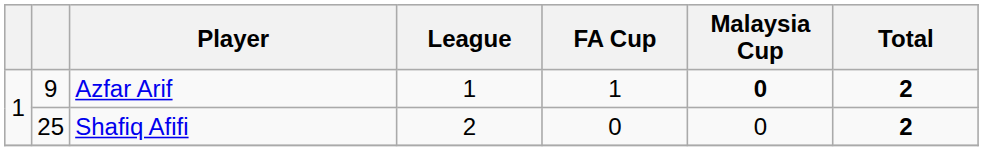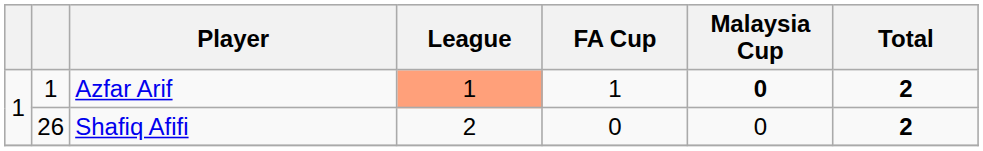Azfar Arif | column 2: 9 -> 1
Azfar Arif | League: no background -> lightsalmon background
Shafiq Afifi | column 2: 25 -> 26
